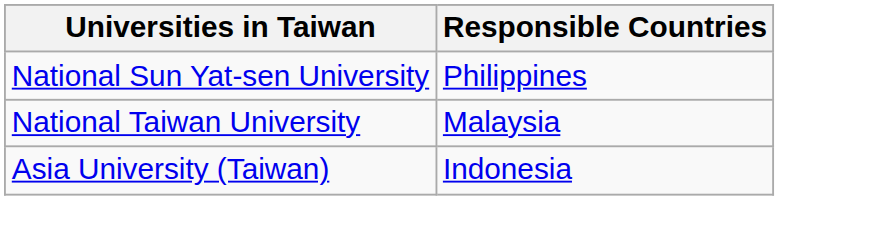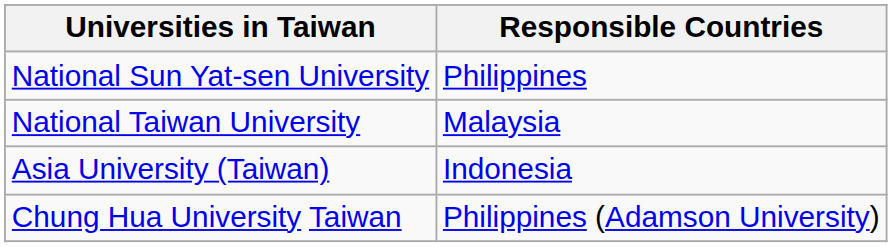+ row: Chung Hua University Taiwan | Philippines (Adamson University)
